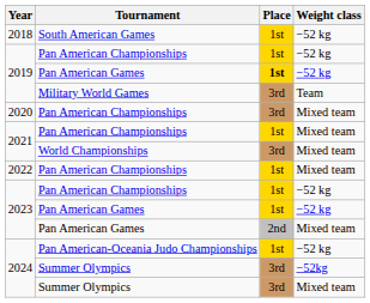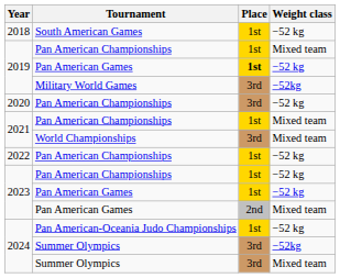2019 / Pan American Championships | Weight class: −52 kg -> Mixed team
2019 / Military World Games | Weight class: Team -> −52kg
2020 | Weight class: Mixed team -> −52 kg
2022 | Weight class: Mixed team -> −52 kg
